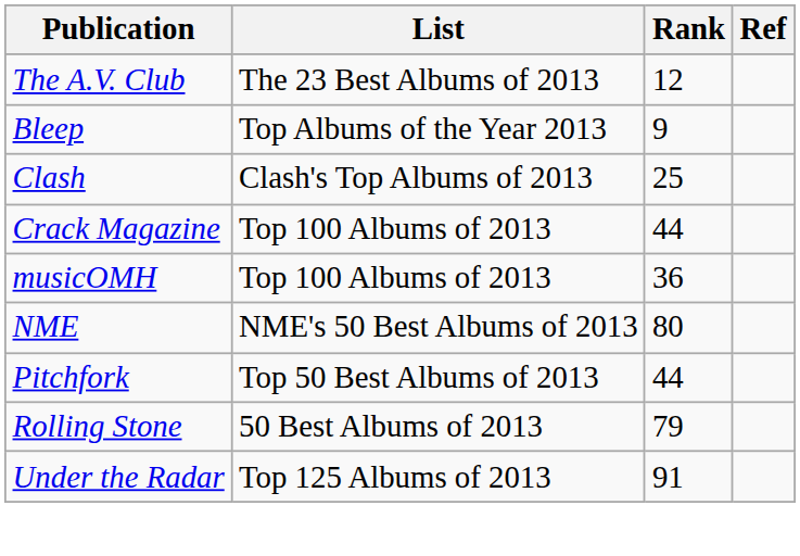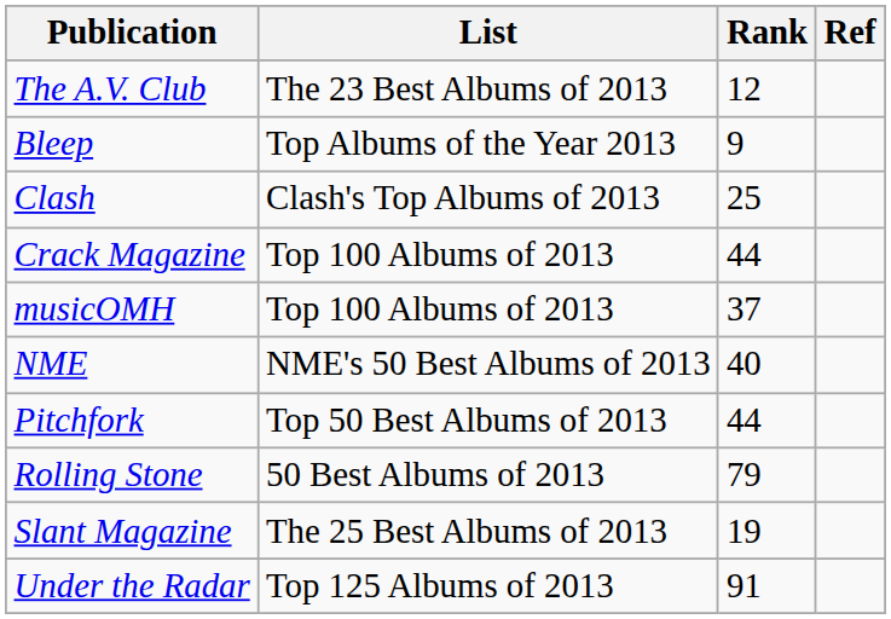musicOMH | Rank: 36 -> 37
NME | Rank: 80 -> 40
+ row: Slant Magazine | The 25 Best Albums of 2013 | 19
